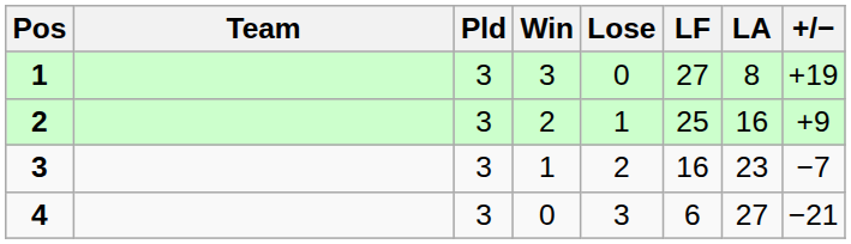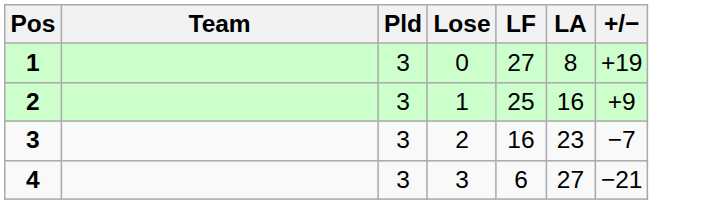- column: Win | 3 | 2 | 1 | 0
